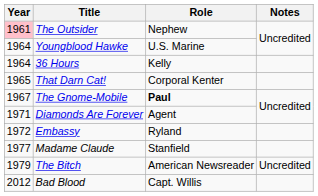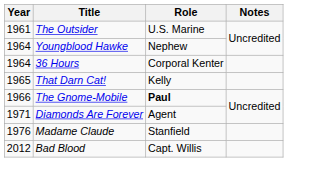The Outsider | Year: pink background -> no background
The Outsider | Role: Nephew -> U.S. Marine
Youngblood Hawke | Role: U.S. Marine -> Nephew
36 Hours | Role: Kelly -> Corporal Kenter
That Darn Cat! | Role: Corporal Kenter -> Kelly
The Gnome-Mobile | Year: 1967 -> 1966
- row: 1972 | Embassy | Ryland
Madame Claude | Year: 1977 -> 1976
- row: 1979 | The Bitch | American Newsreader | Uncredited
